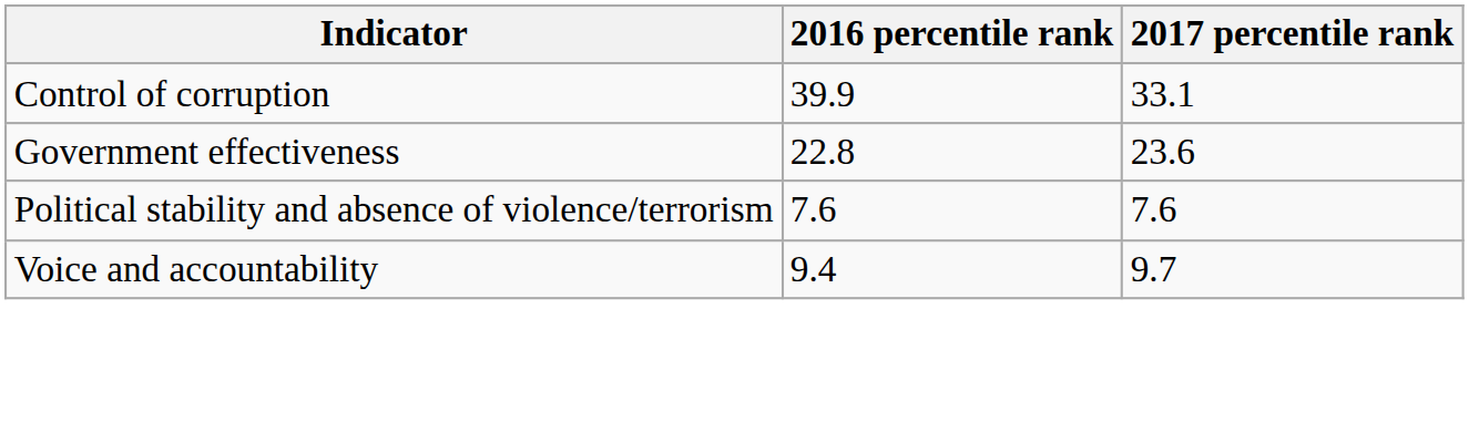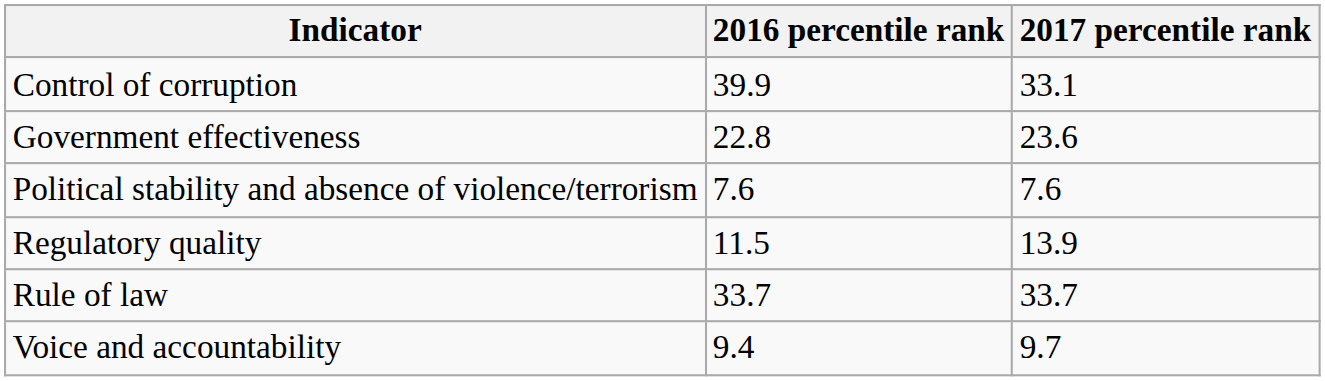+ row: Regulatory quality | 11.5 | 13.9
+ row: Rule of law | 33.7 | 33.7
